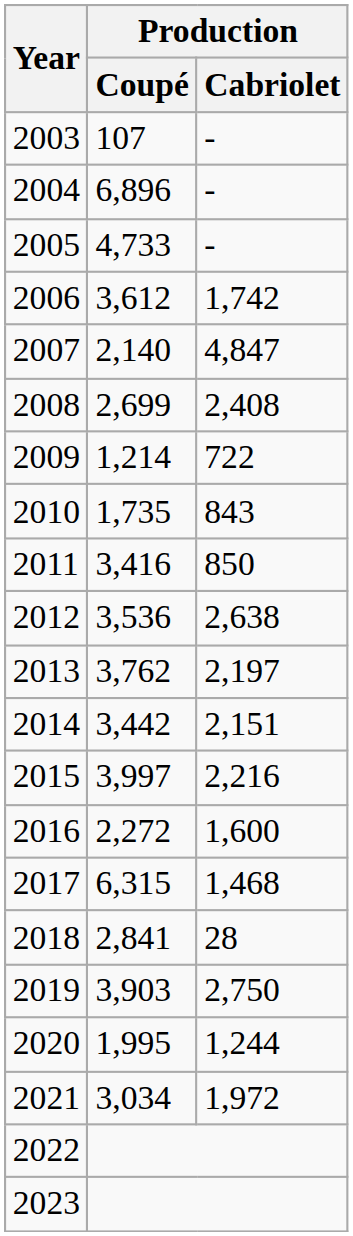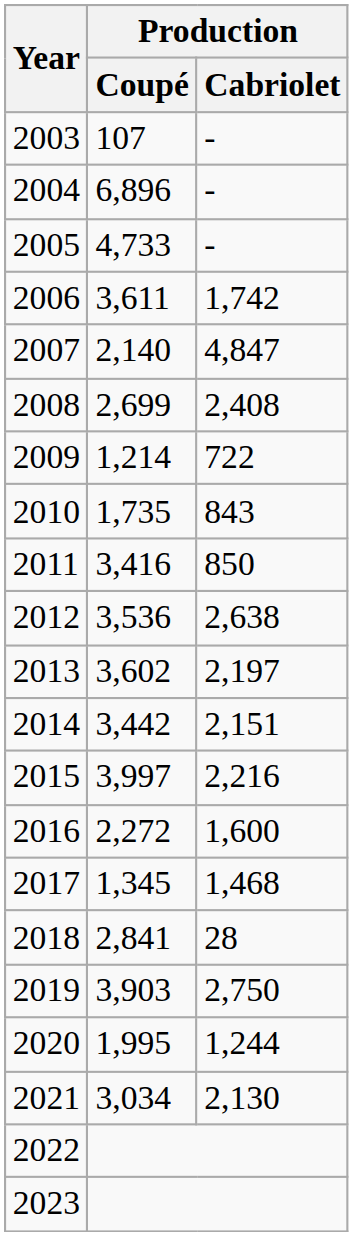2006 | Production / Coupé: 3,612 -> 3,611
2013 | Production / Coupé: 3,762 -> 3,602
2017 | Production / Coupé: 6,315 -> 1,345
2021 | Production / Cabriolet: 1,972 -> 2,130
